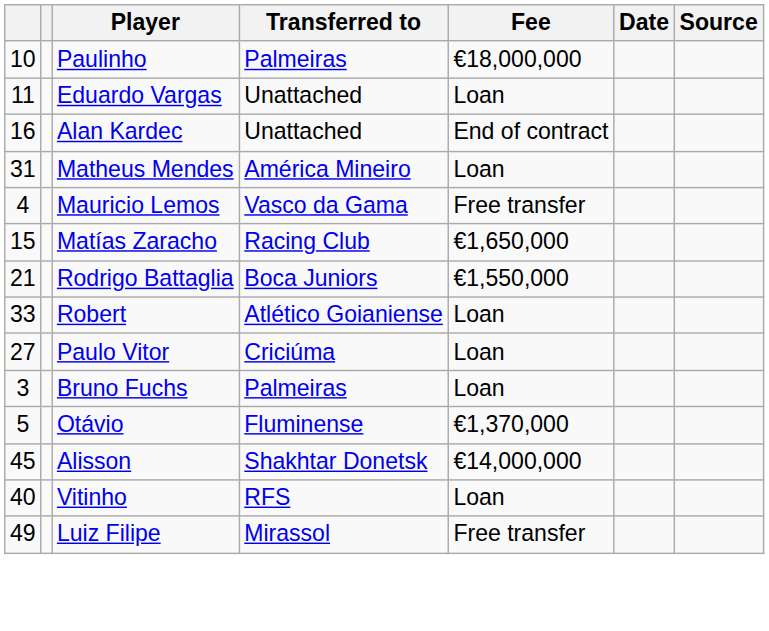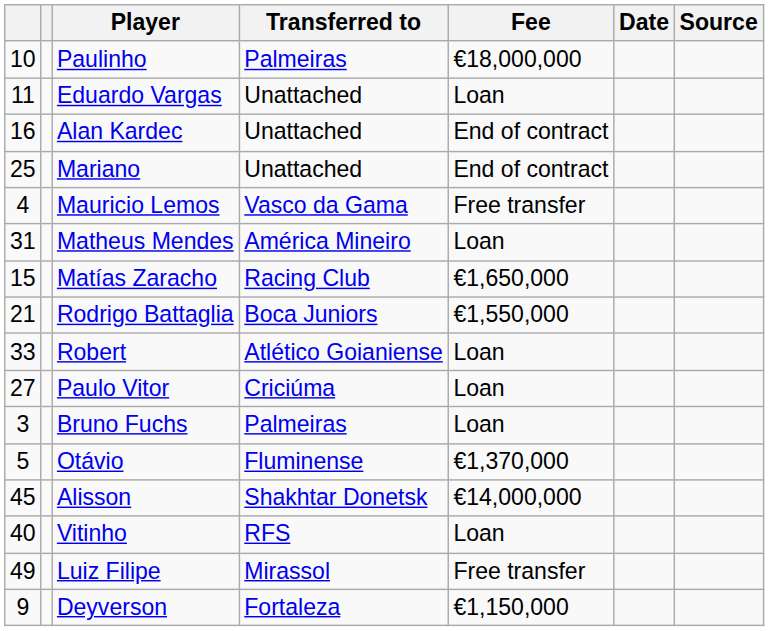+ row: 25 | Mariano | Unattached | End of contract
rows swapped: Matheus Mendes <-> Mauricio Lemos
+ row: 9 | Deyverson | Fortaleza | €1,150,000
